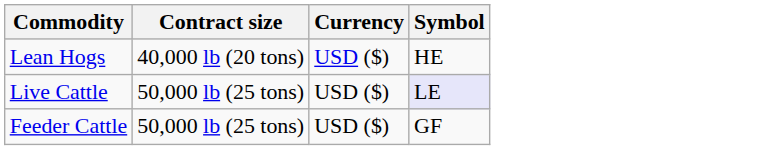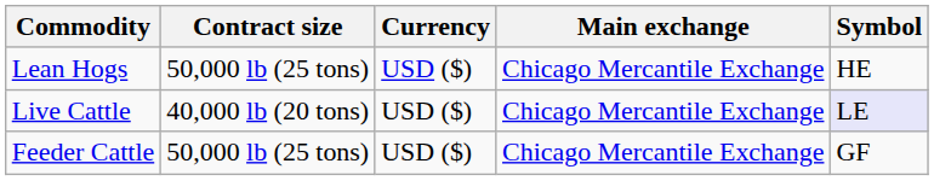+ column: Main exchange | Chicago Mercantile Exchange | Chicago Mercantile Exchange | Chicago Mercantile Exchange
Lean Hogs | Contract size: 40,000 lb (20 tons) -> 50,000 lb (25 tons)
Live Cattle | Contract size: 50,000 lb (25 tons) -> 40,000 lb (20 tons)
